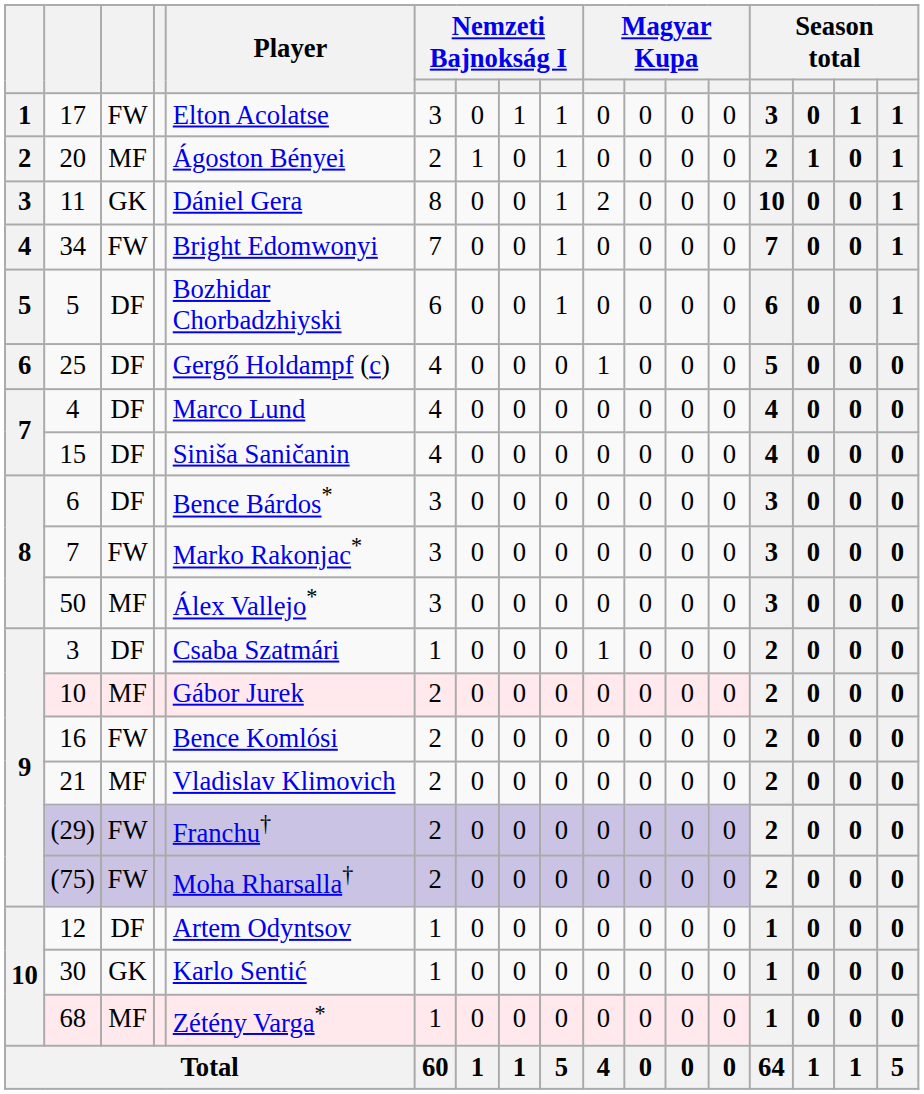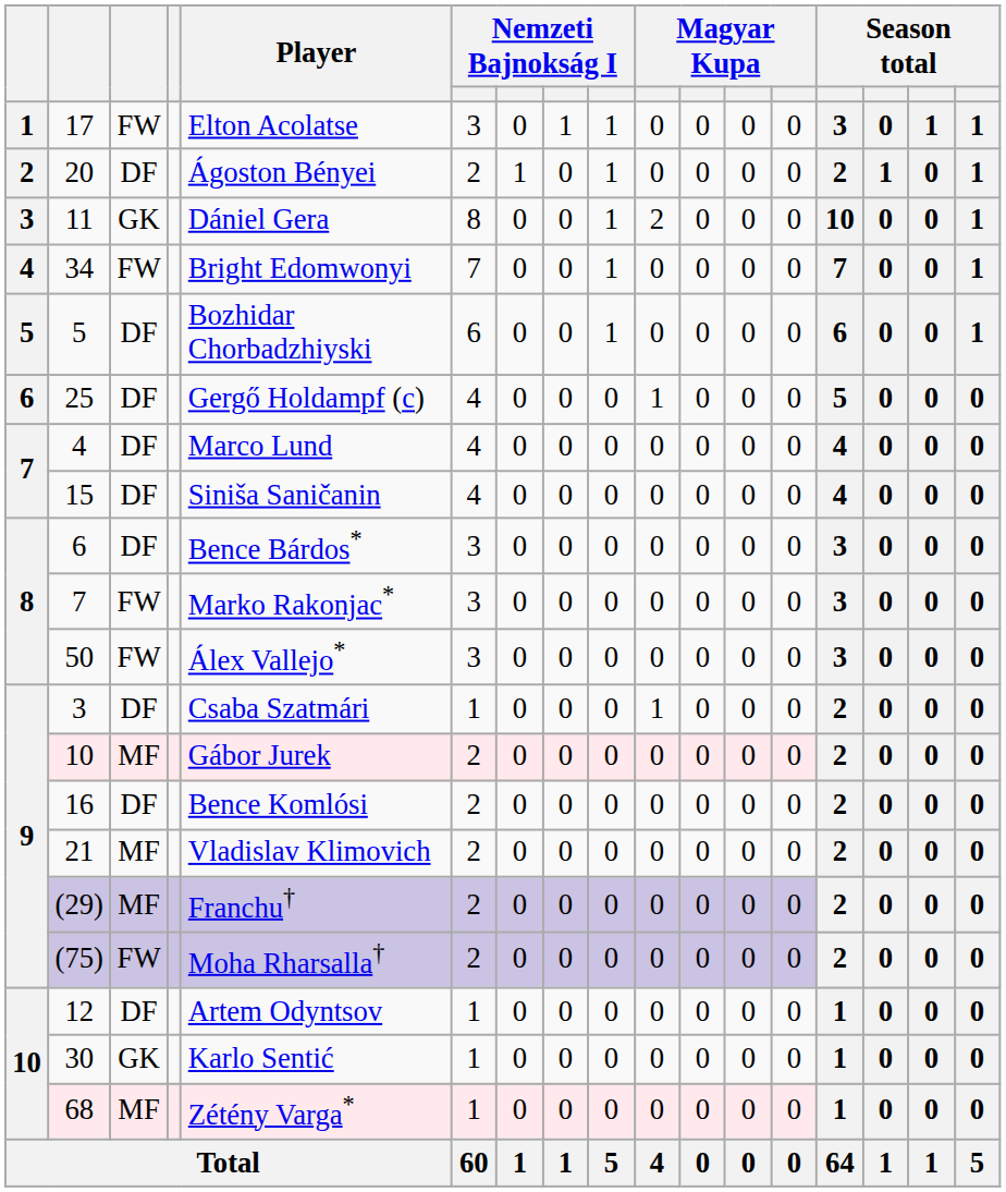20 | column 3: MF -> DF
50 | column 3: MF -> FW
16 | column 3: FW -> DF
(29) | column 3: FW -> MF
